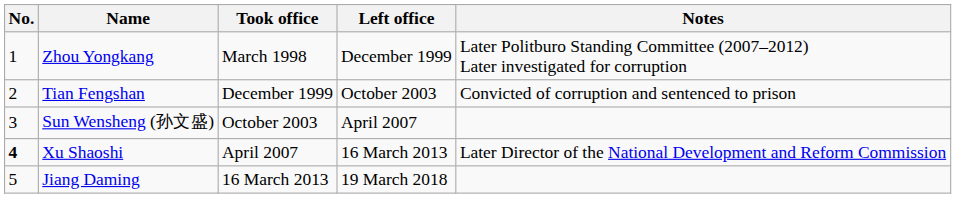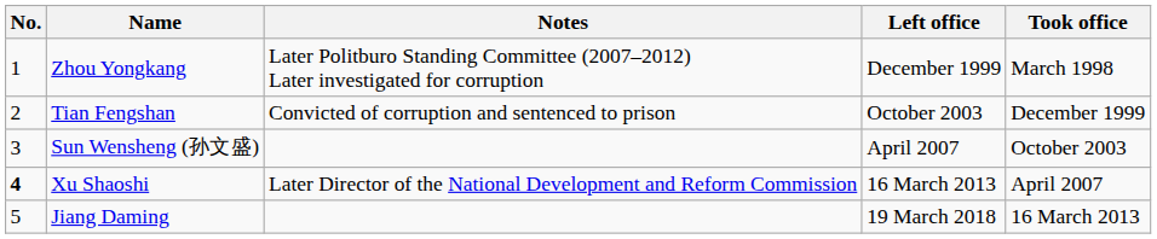columns swapped: Took office <-> Notes
